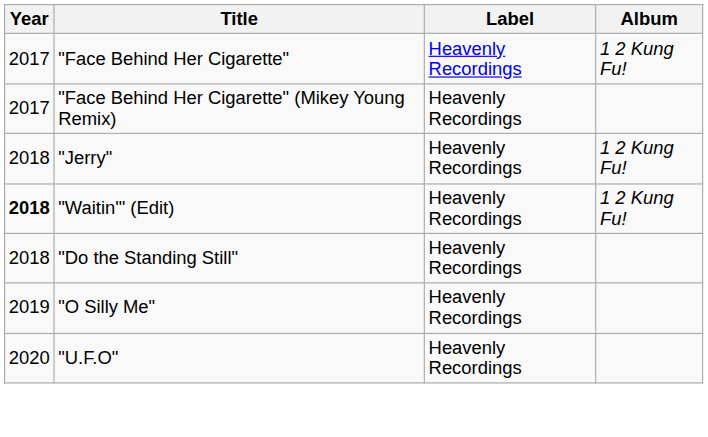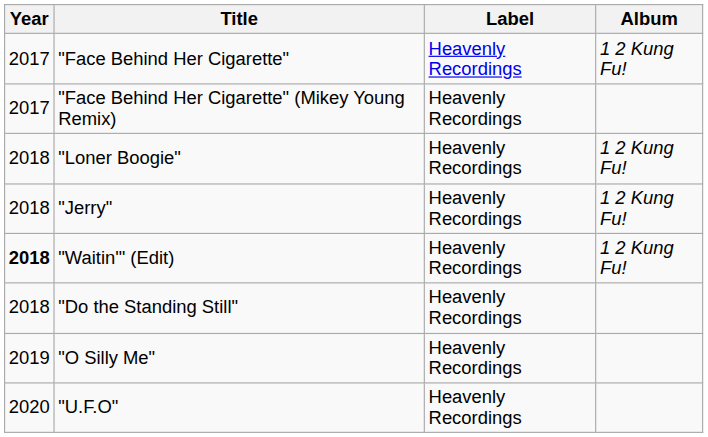+ row: 2018 | "Loner Boogie" | Heavenly Recordings | 1 2 Kung Fu!
